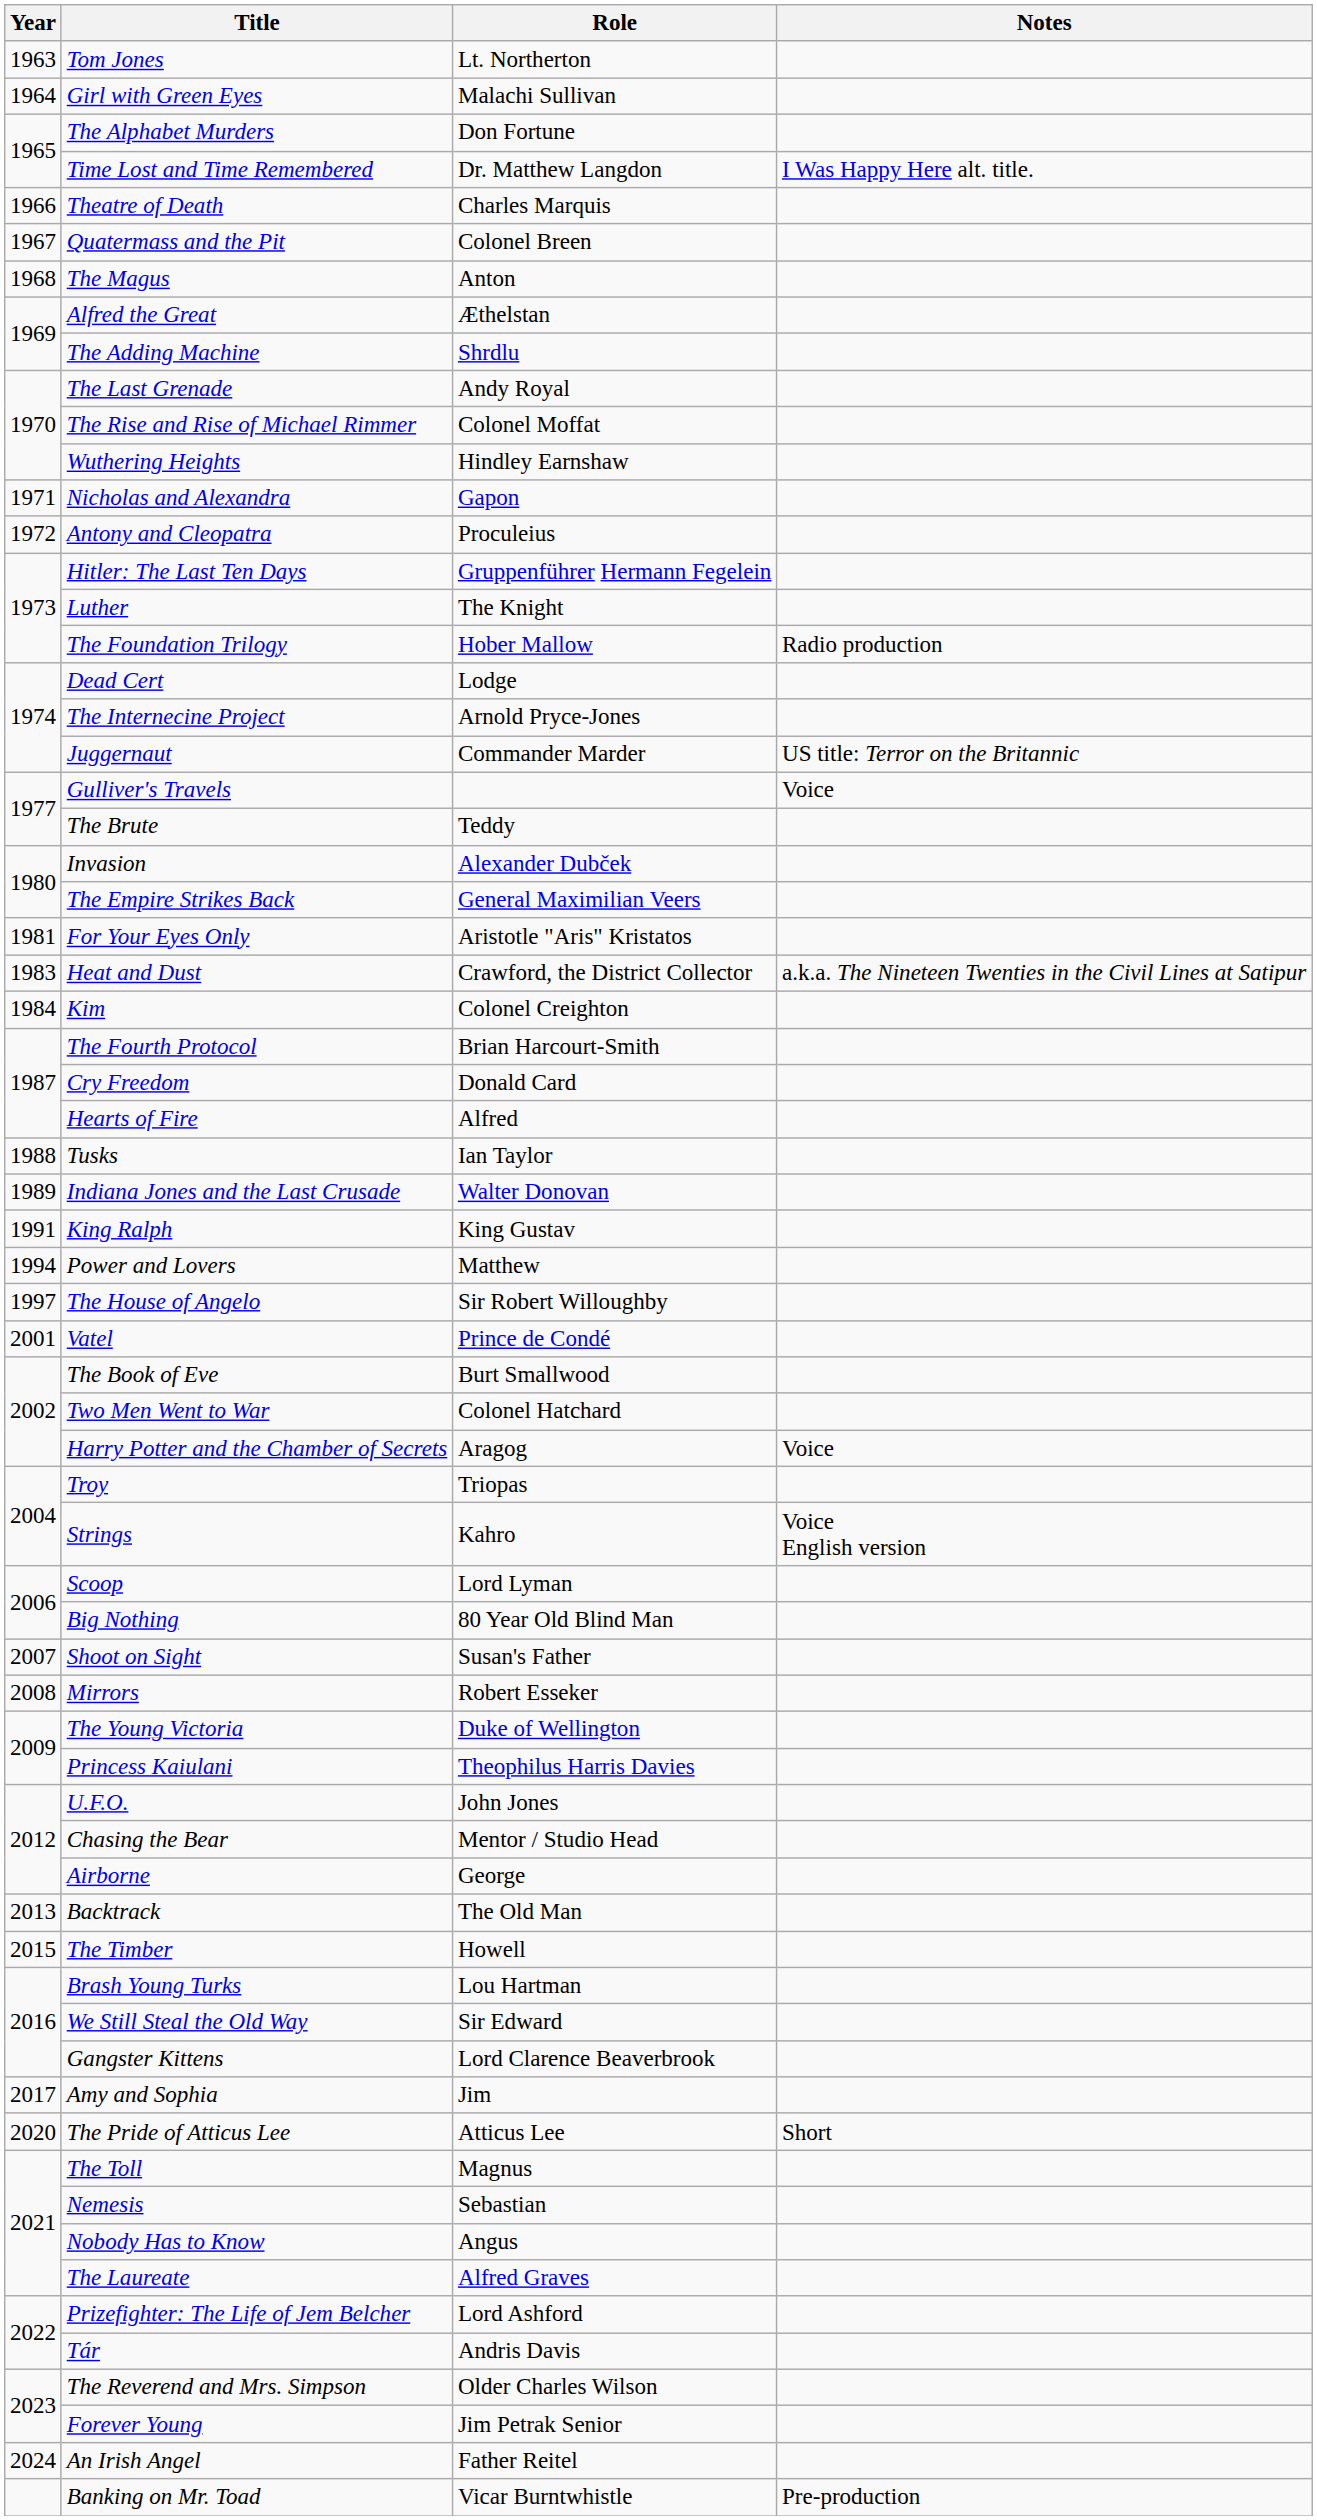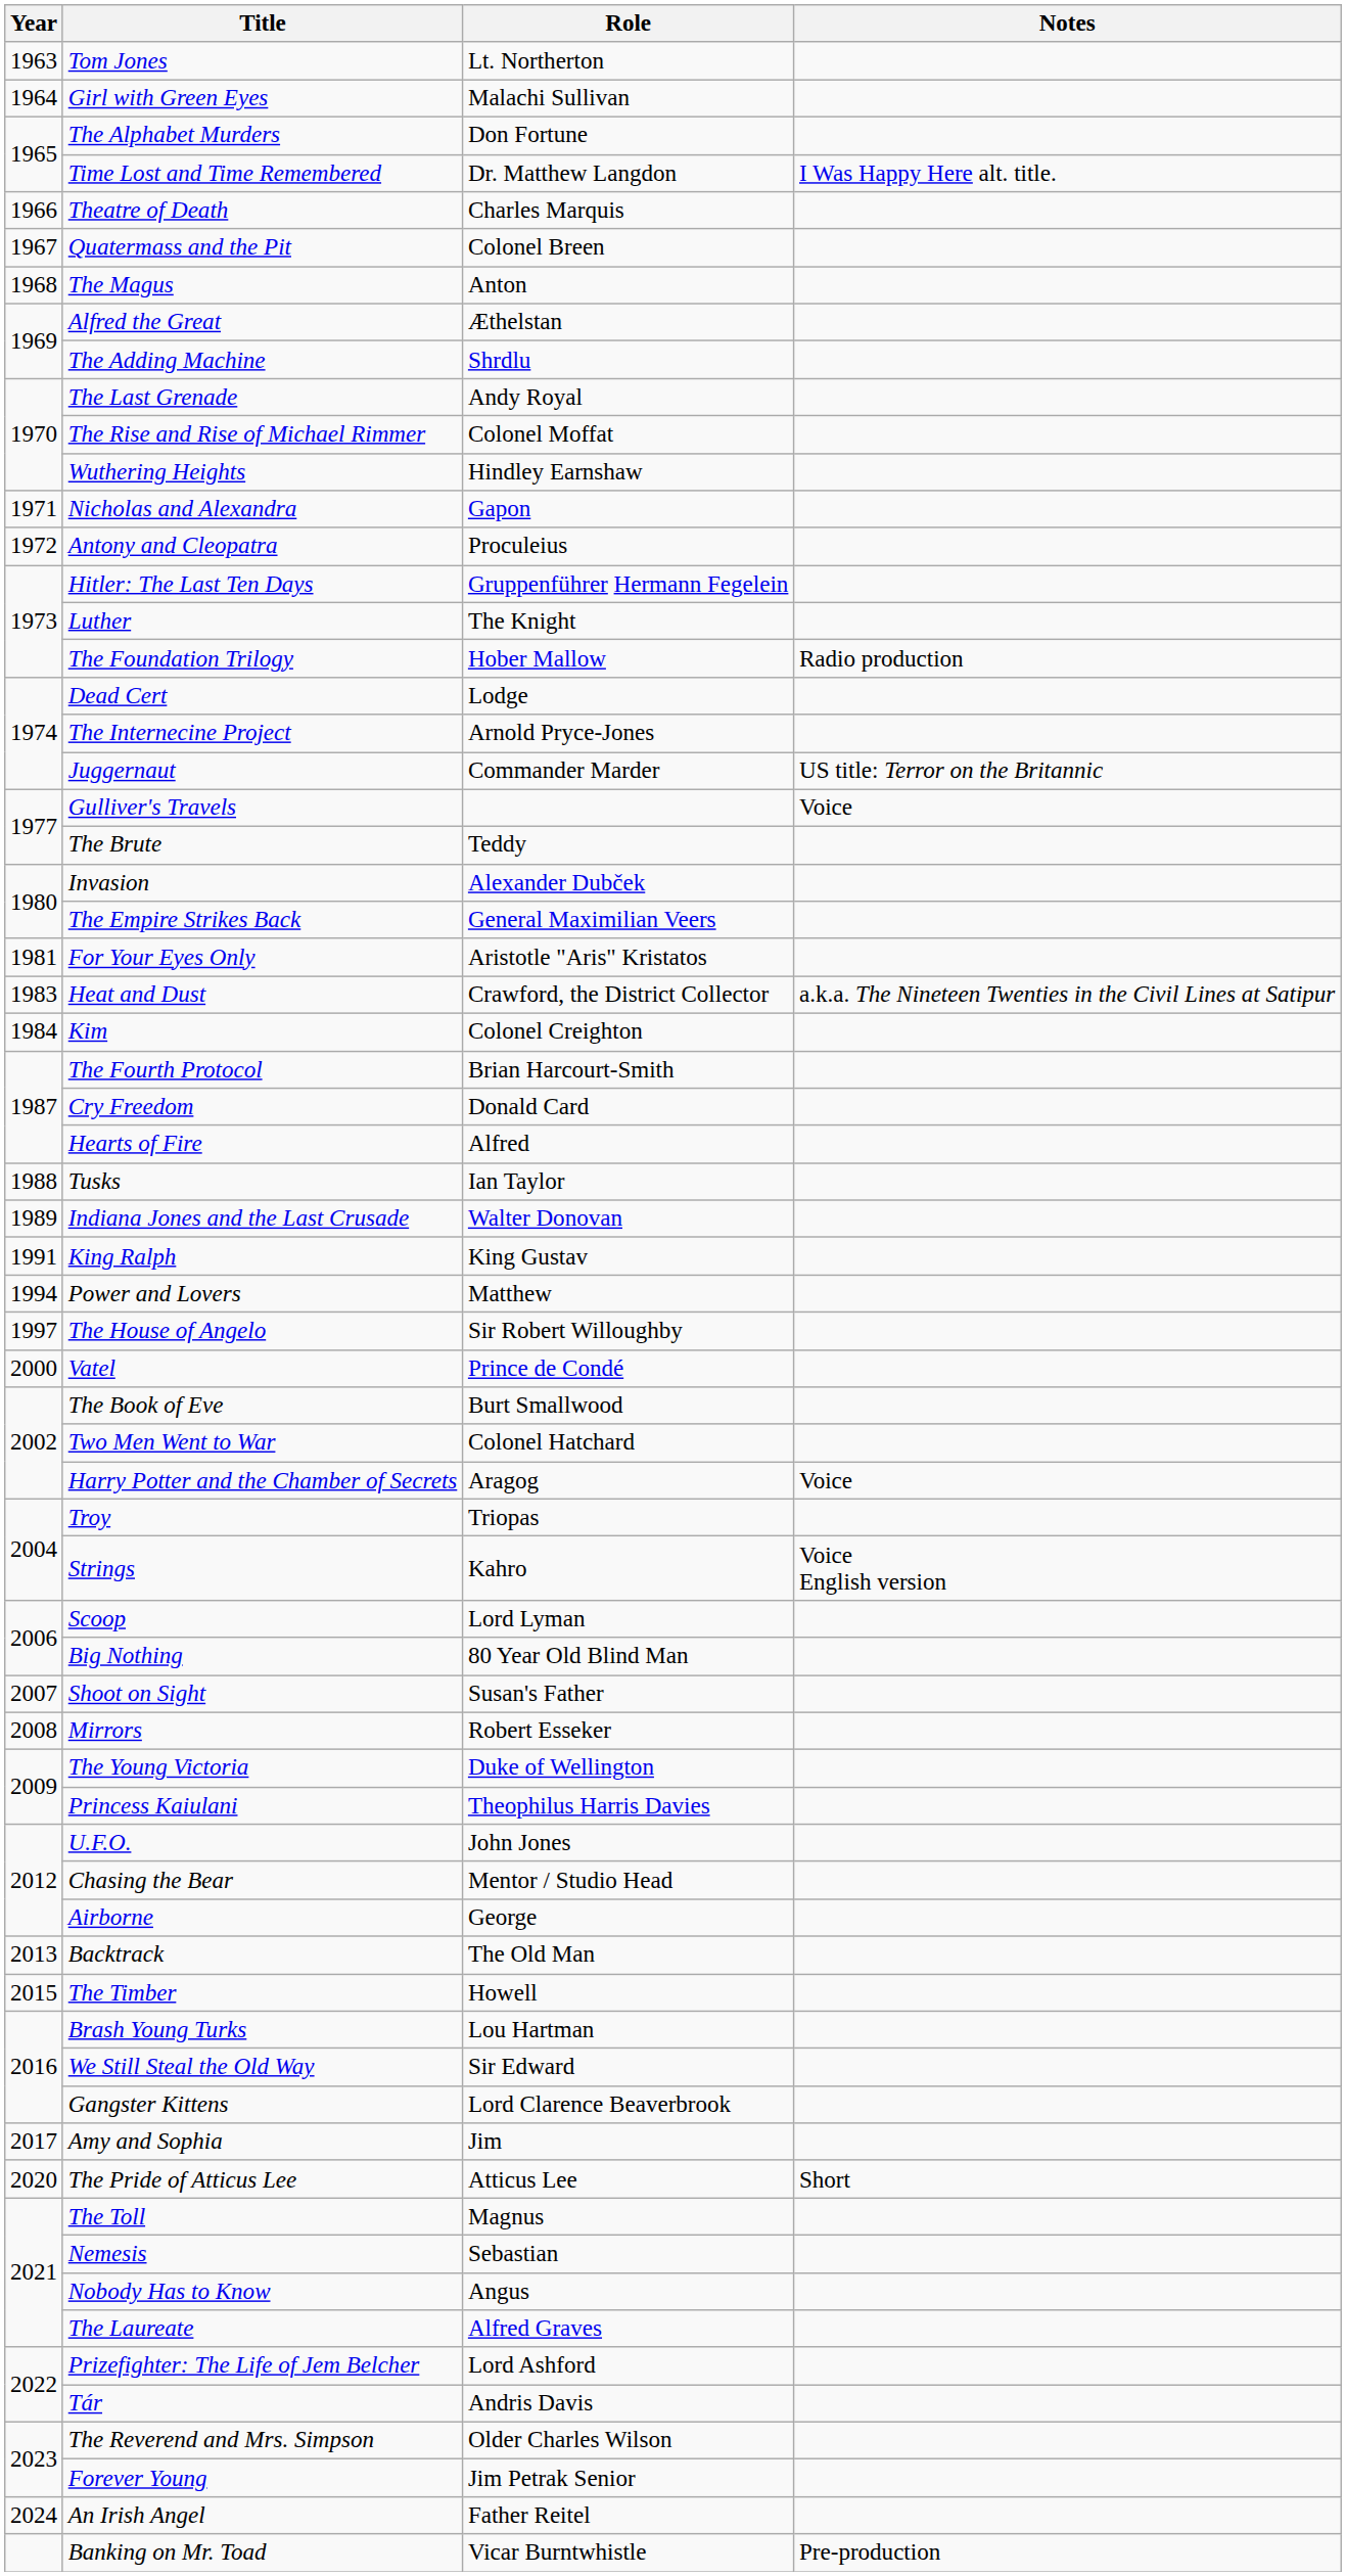Vatel | Year: 2001 -> 2000
